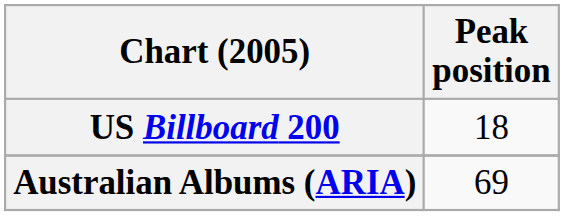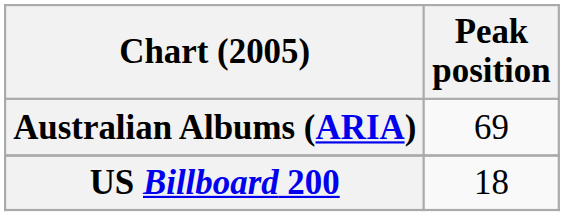rows swapped: Australian Albums (ARIA) <-> US Billboard 200
